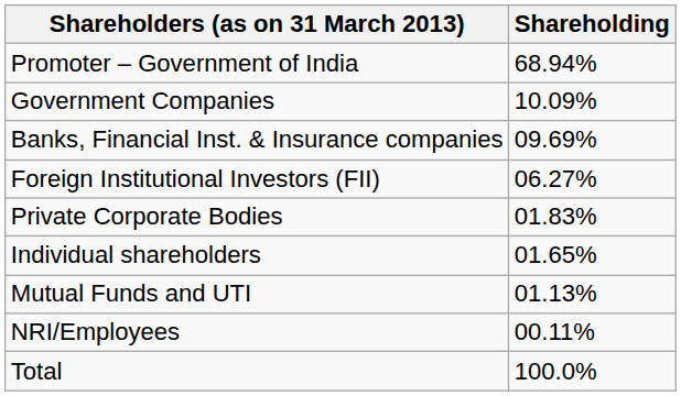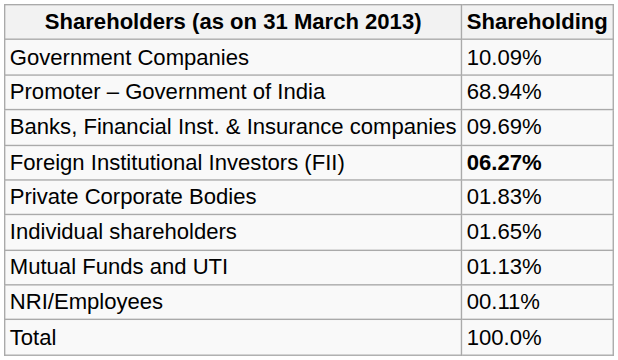rows swapped: Promoter – Government of India <-> Government Companies
Foreign Institutional Investors (FII) | Shareholding: normal -> bold
